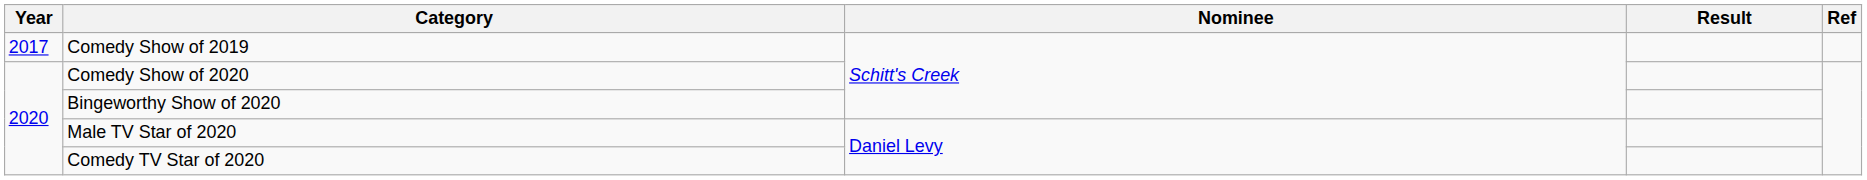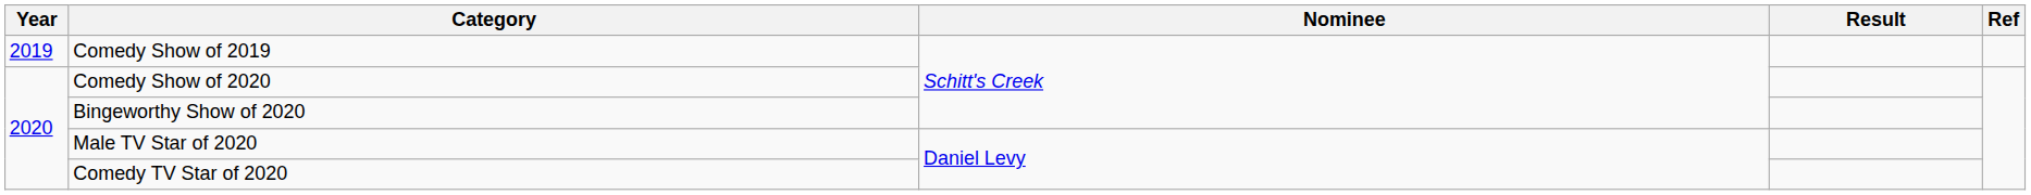Comedy Show of 2019 | Year: 2017 -> 2019
